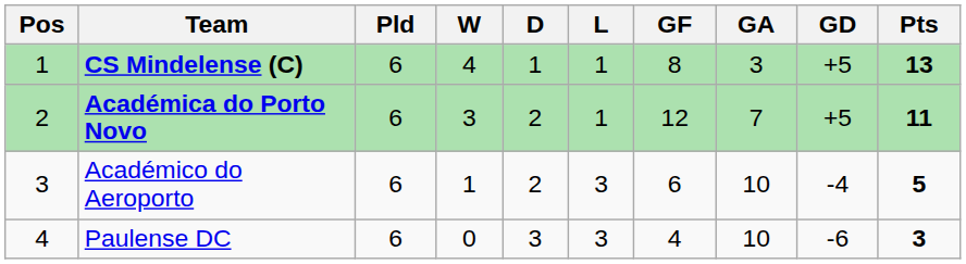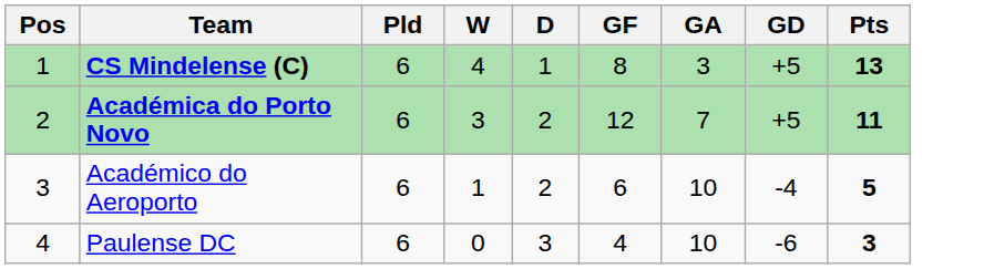- column: L | 1 | 1 | 3 | 3
